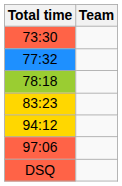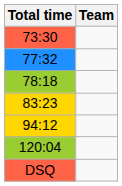- row: 97:06
+ row: 120:04
